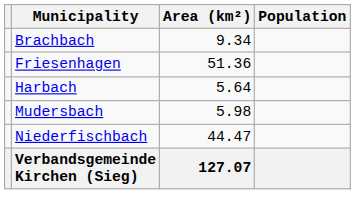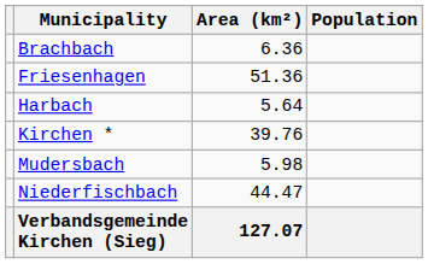Brachbach | Area (km²): 9.34 -> 6.36
+ row: Kirchen * | 39.76
